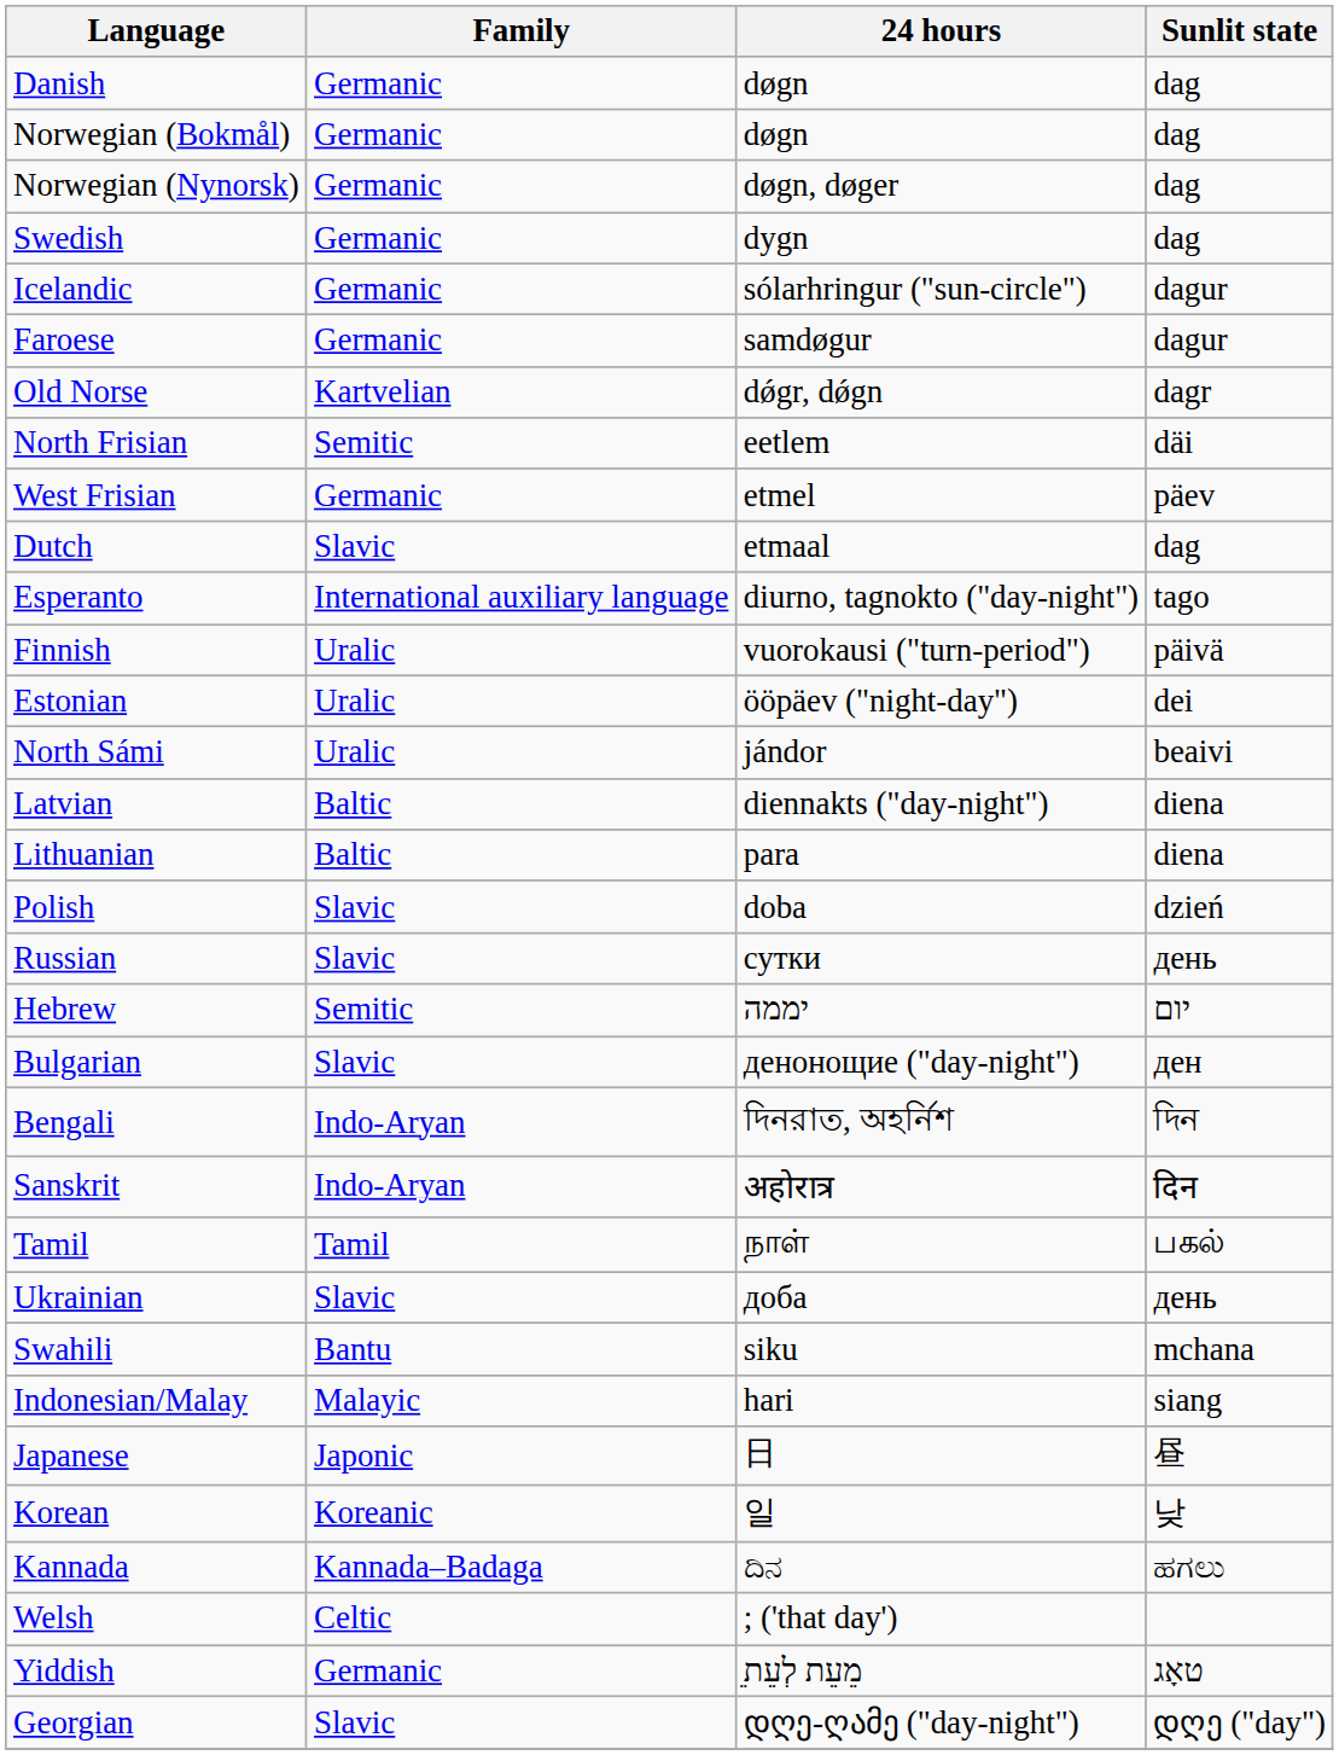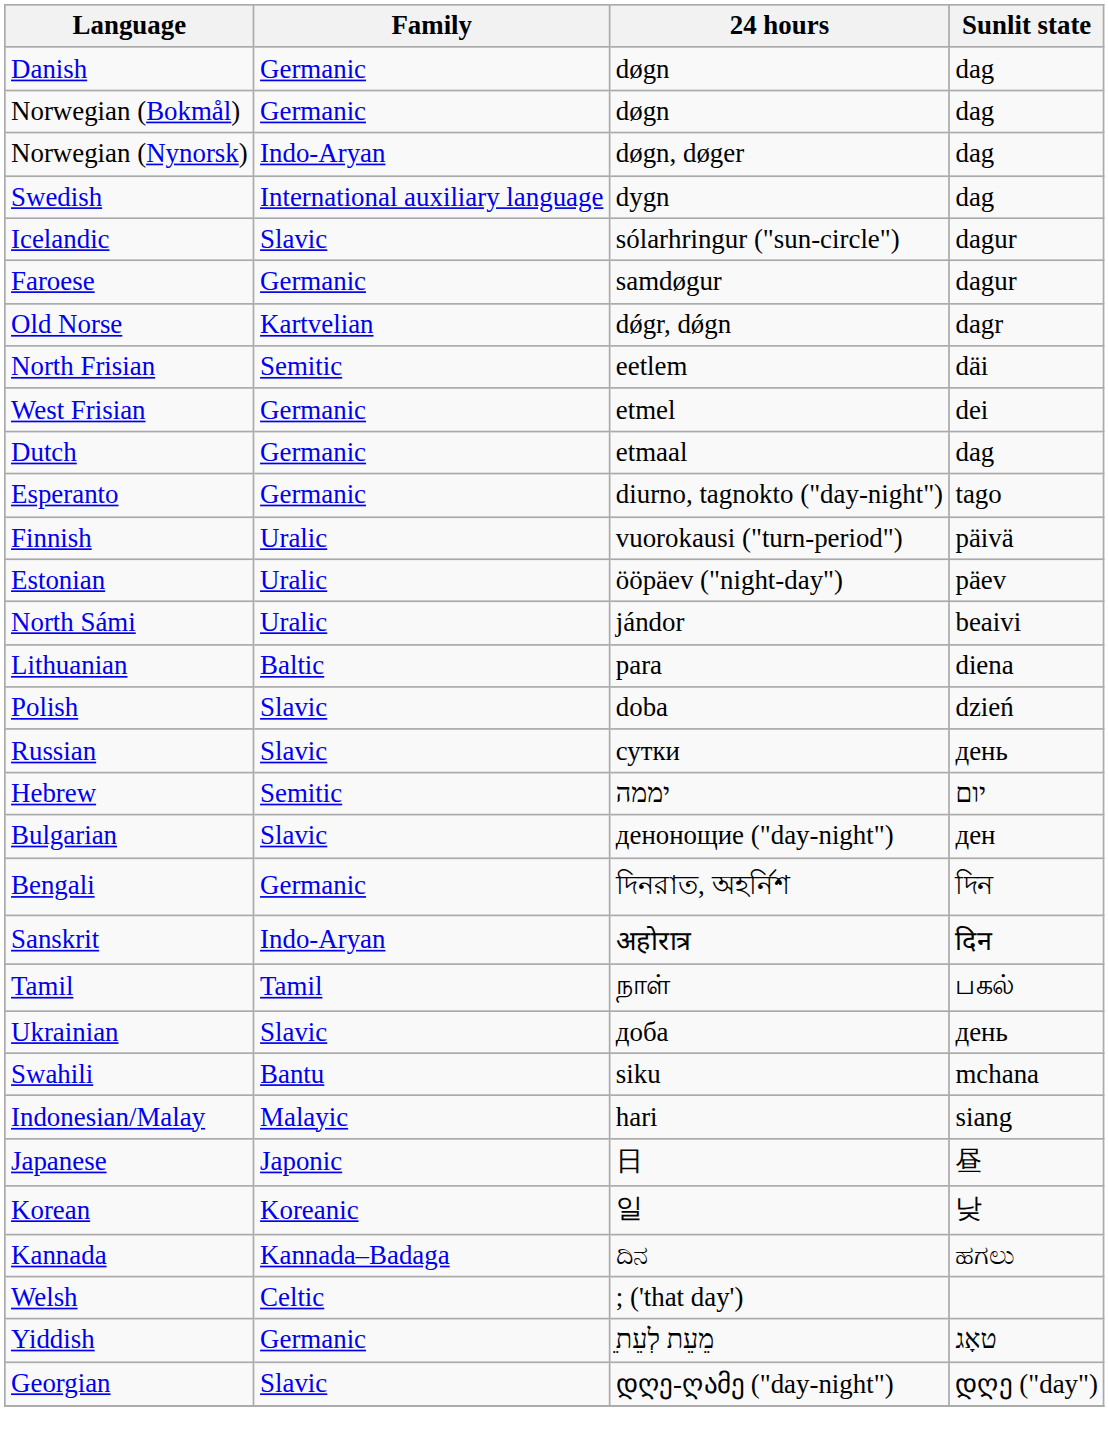Norwegian (Nynorsk) | Family: Germanic -> Indo-Aryan
Swedish | Family: Germanic -> International auxiliary language
Icelandic | Family: Germanic -> Slavic
West Frisian | Sunlit state: päev -> dei
Dutch | Family: Slavic -> Germanic
Esperanto | Family: International auxiliary language -> Germanic
Estonian | Sunlit state: dei -> päev
- row: Latvian | Baltic | diennakts ("day-night") | diena
Bengali | Family: Indo-Aryan -> Germanic
